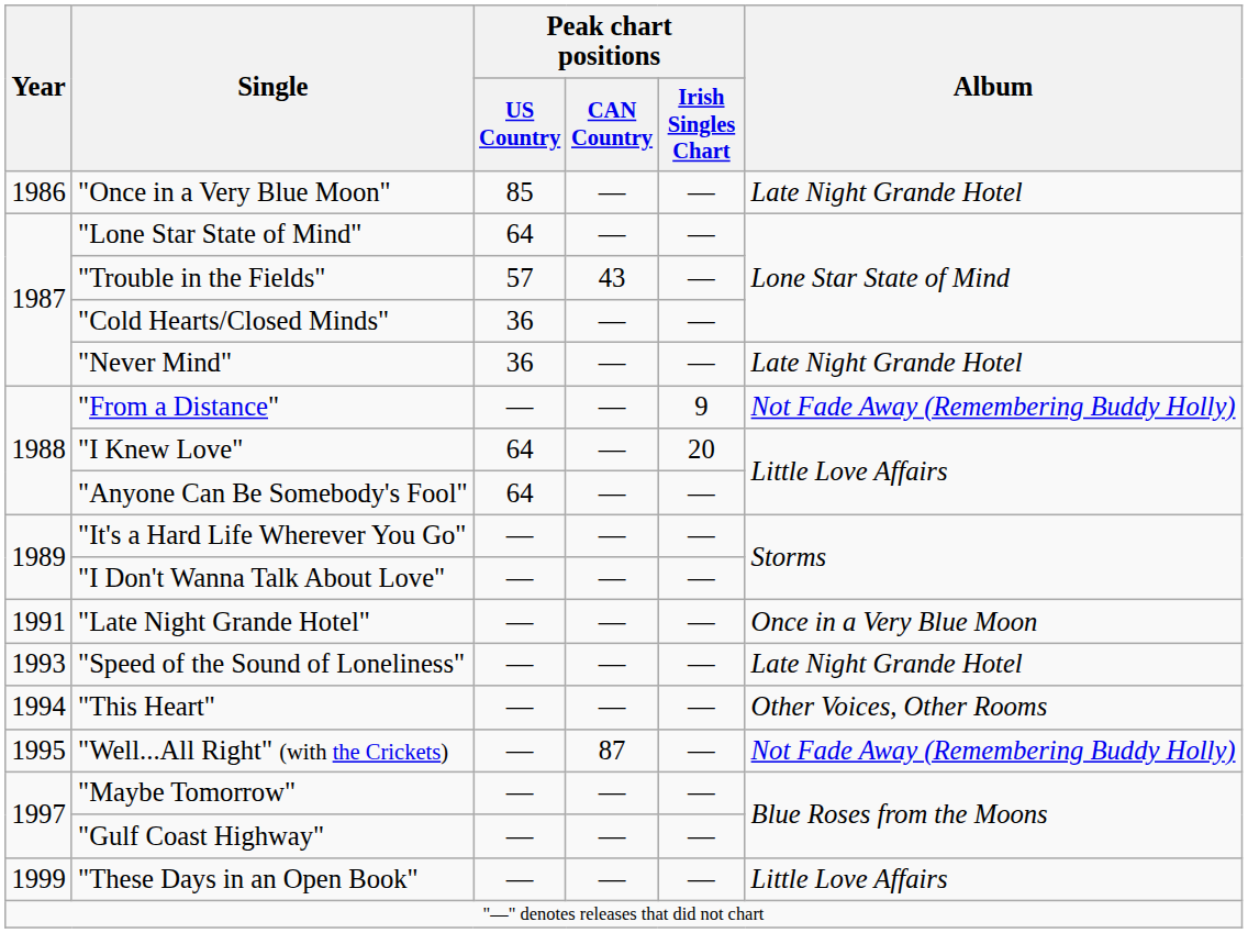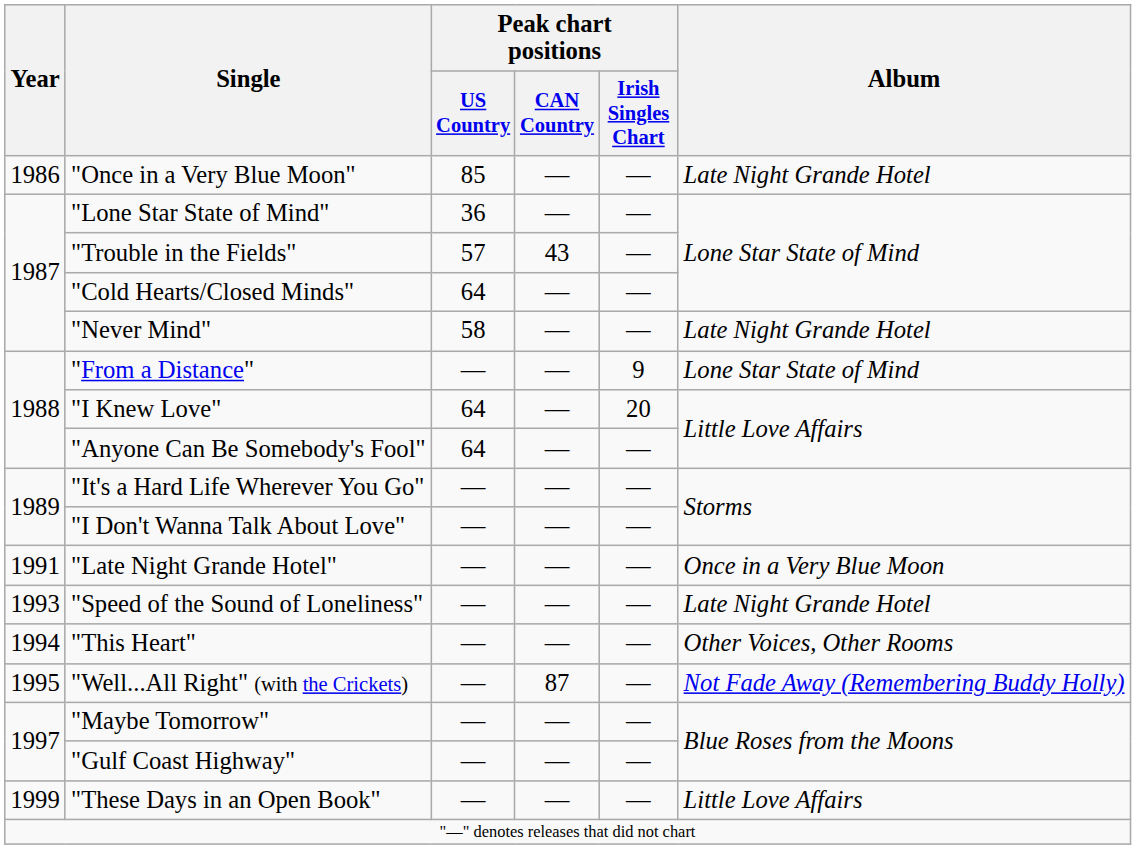"Lone Star State of Mind" | Peak chart positions / US Country: 64 -> 36
"Cold Hearts/Closed Minds" | Peak chart positions / US Country: 36 -> 64
"Never Mind" | Peak chart positions / US Country: 36 -> 58
"From a Distance" | Album: Not Fade Away (Remembering Buddy Holly) -> Lone Star State of Mind
